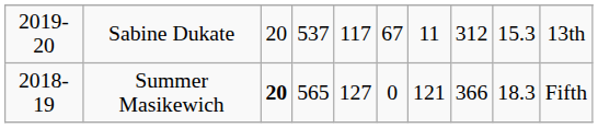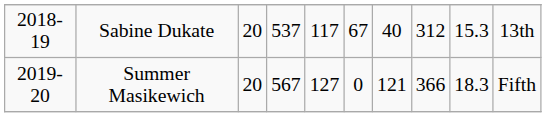Sabine Dukate | column 1: 2019-20 -> 2018-19
Sabine Dukate | column 7: 11 -> 40
Summer Masikewich | column 1: 2018-19 -> 2019-20
Summer Masikewich | column 3: bold -> normal
Summer Masikewich | column 4: 565 -> 567
